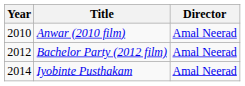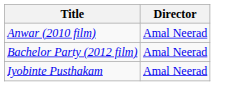- column: Year | 2010 | 2012 | 2014
